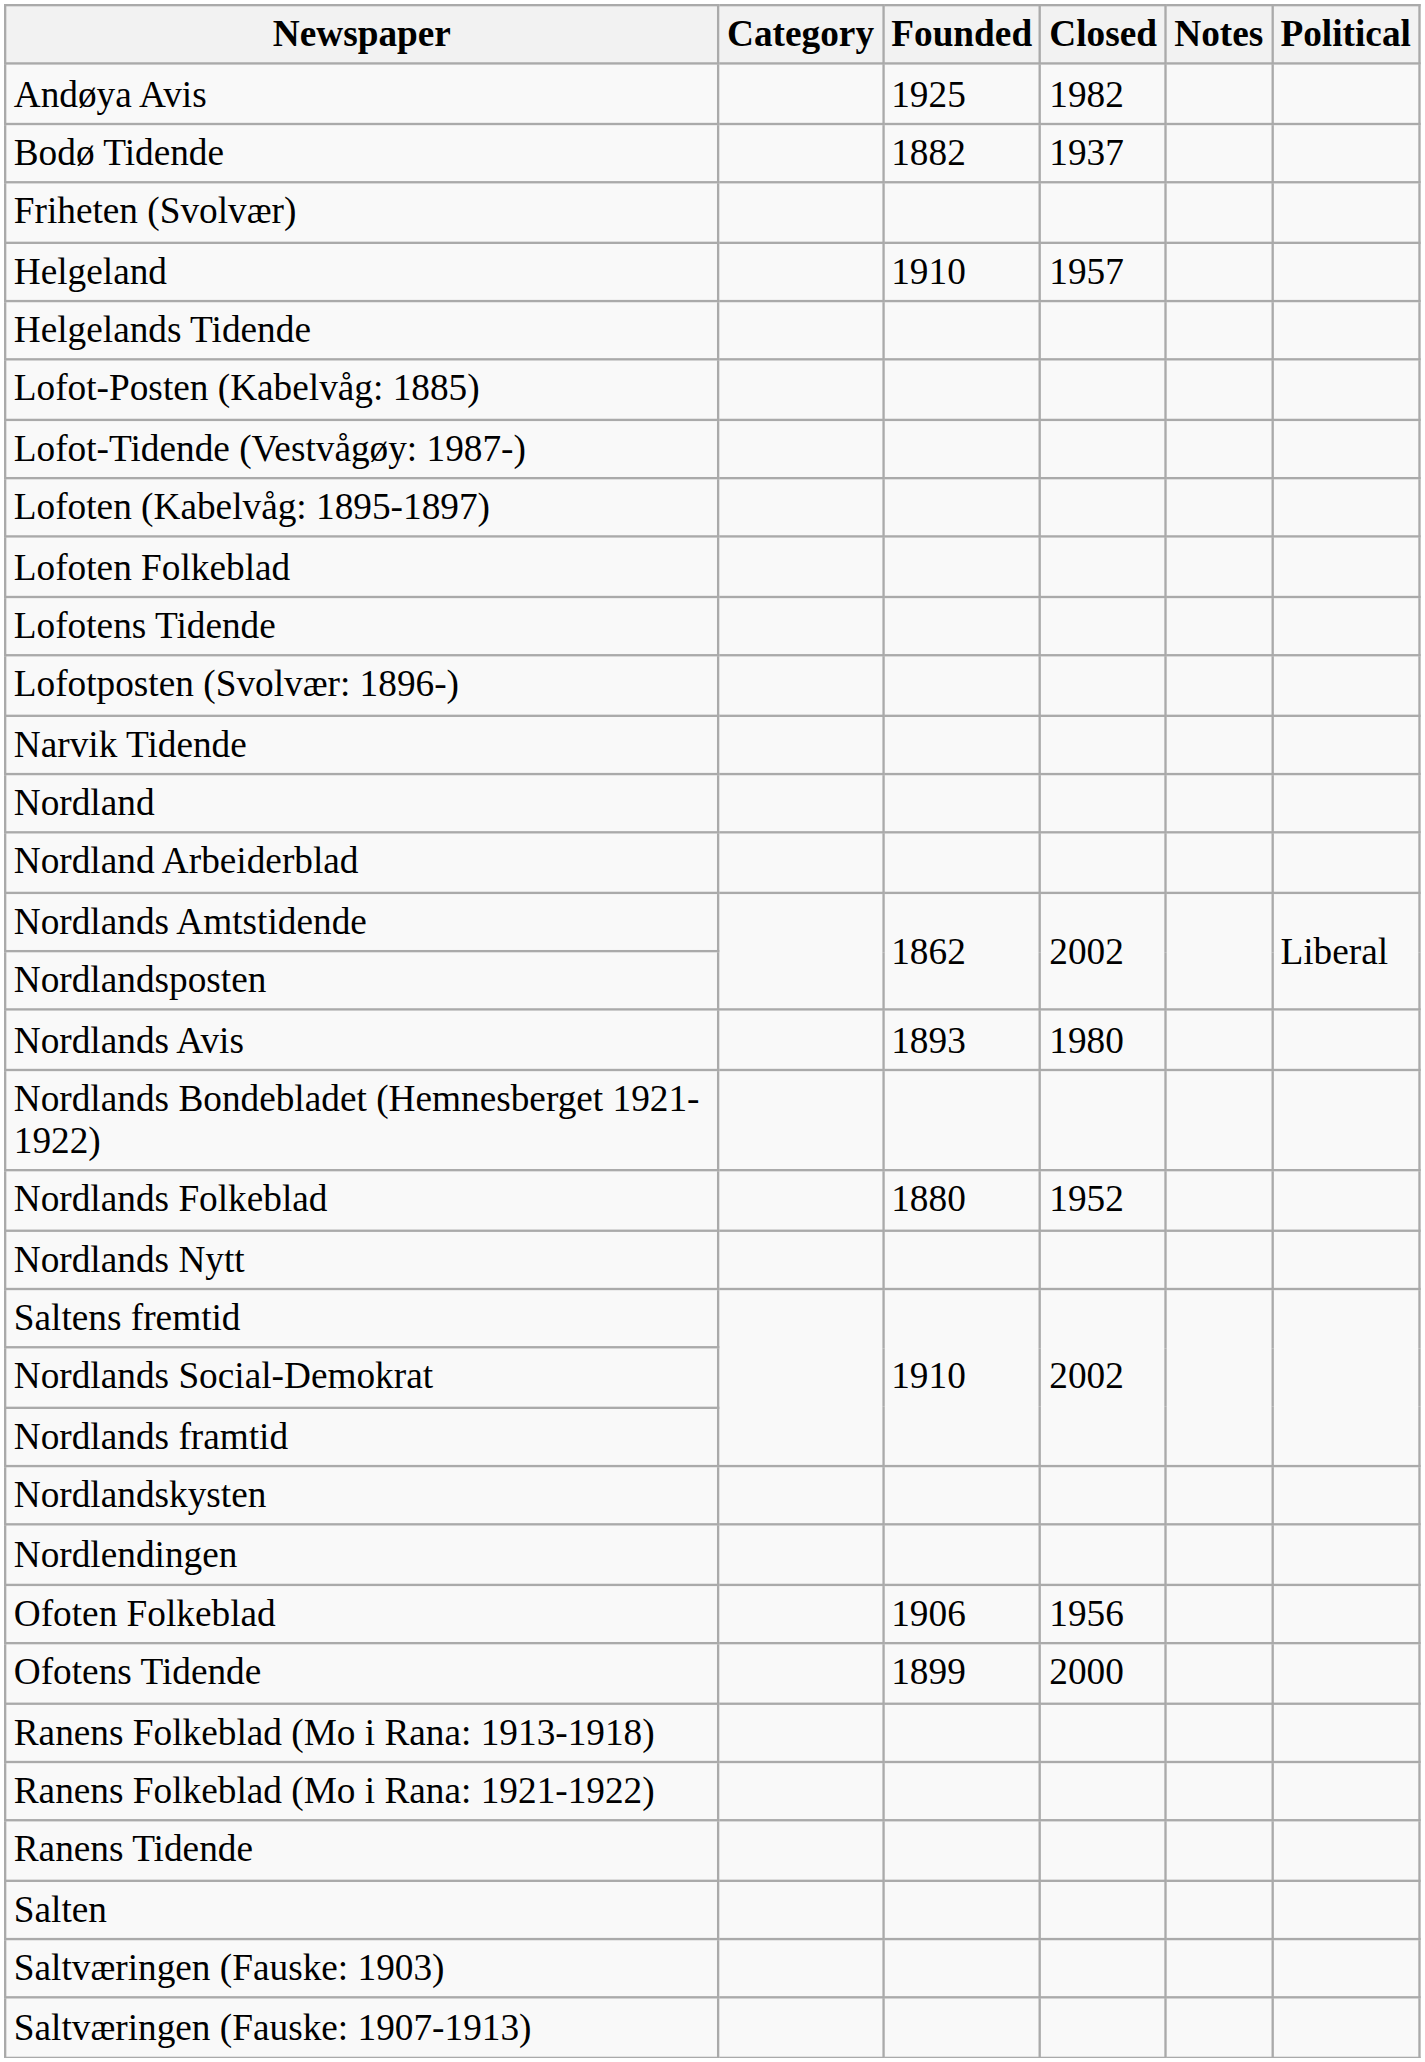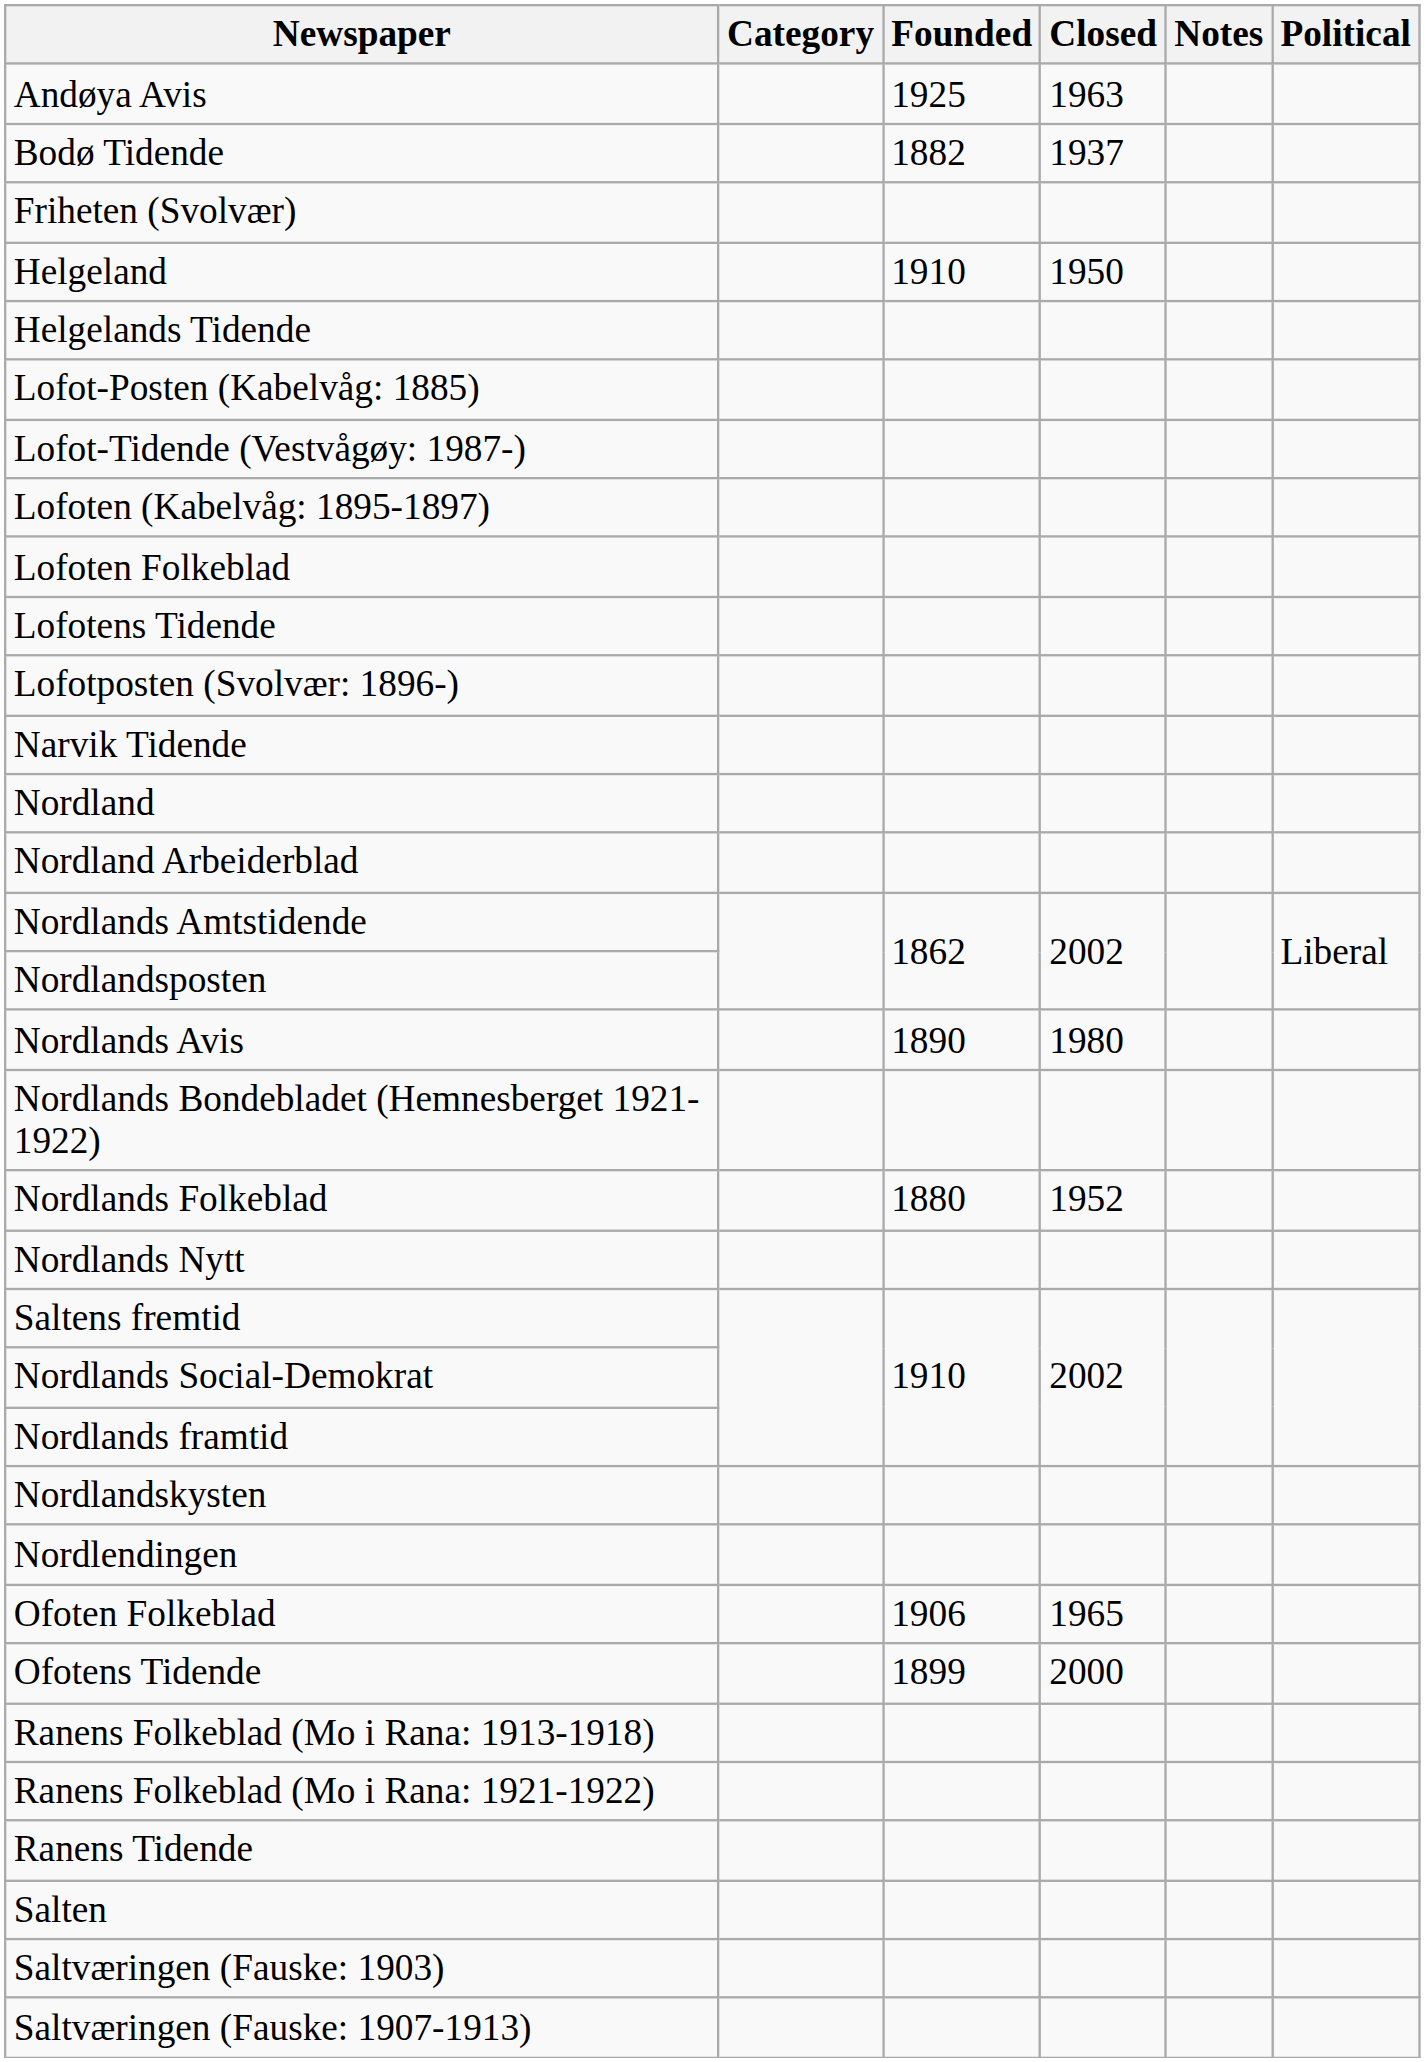Andøya Avis | Closed: 1982 -> 1963
Helgeland | Closed: 1957 -> 1950
Nordlands Avis | Founded: 1893 -> 1890
Ofoten Folkeblad | Closed: 1956 -> 1965
